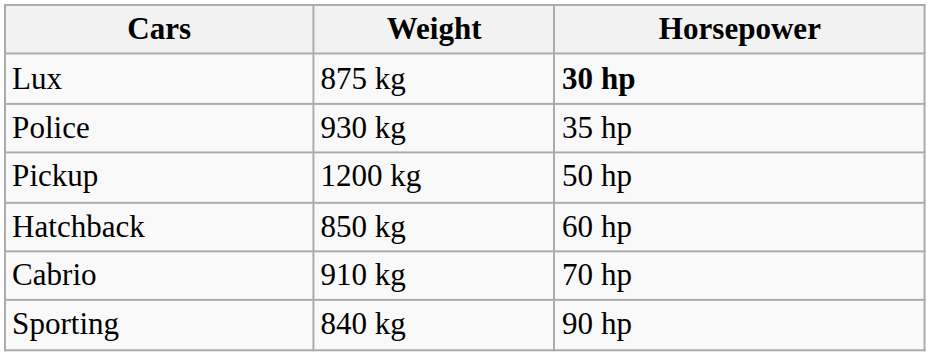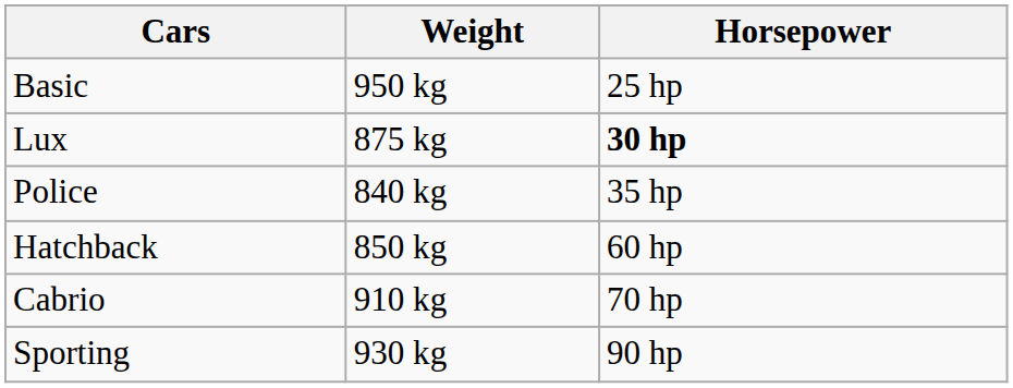+ row: Basic | 950 kg | 25 hp
Police | Weight: 930 kg -> 840 kg
- row: Pickup | 1200 kg | 50 hp
Sporting | Weight: 840 kg -> 930 kg
